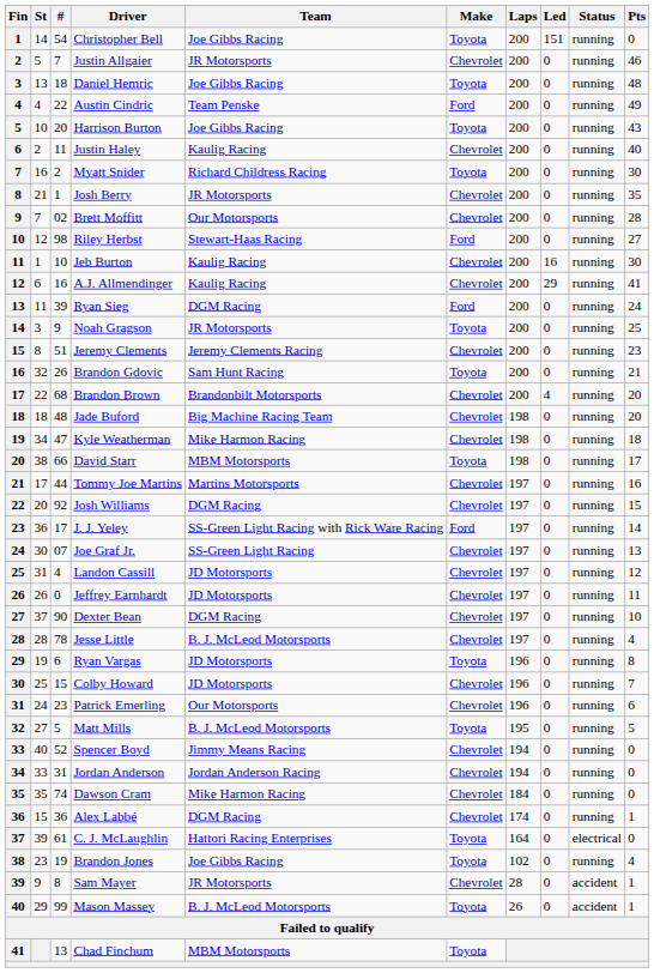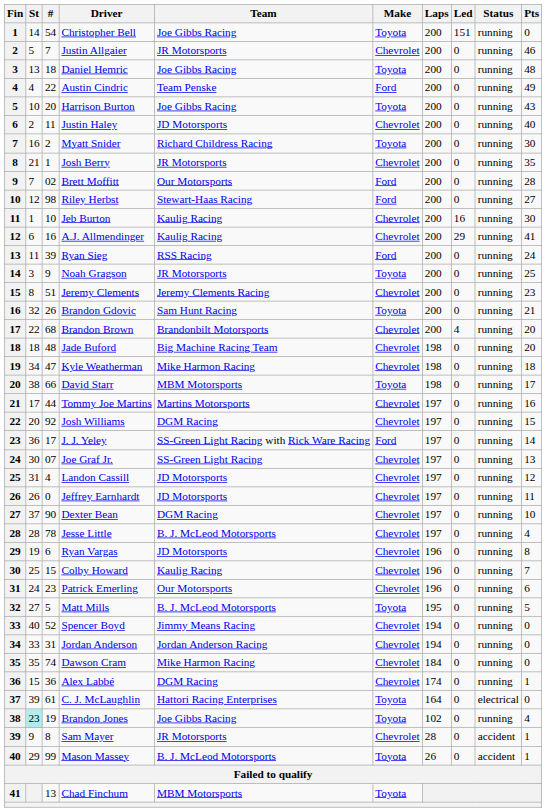Justin Haley | Team: Kaulig Racing -> JD Motorsports
Brett Moffitt | Make: Chevrolet -> Ford
Ryan Sieg | Team: DGM Racing -> RSS Racing
Ryan Vargas | Make: Toyota -> Chevrolet
Colby Howard | Team: JD Motorsports -> Kaulig Racing
Brandon Jones | St: no background -> paleturquoise background
